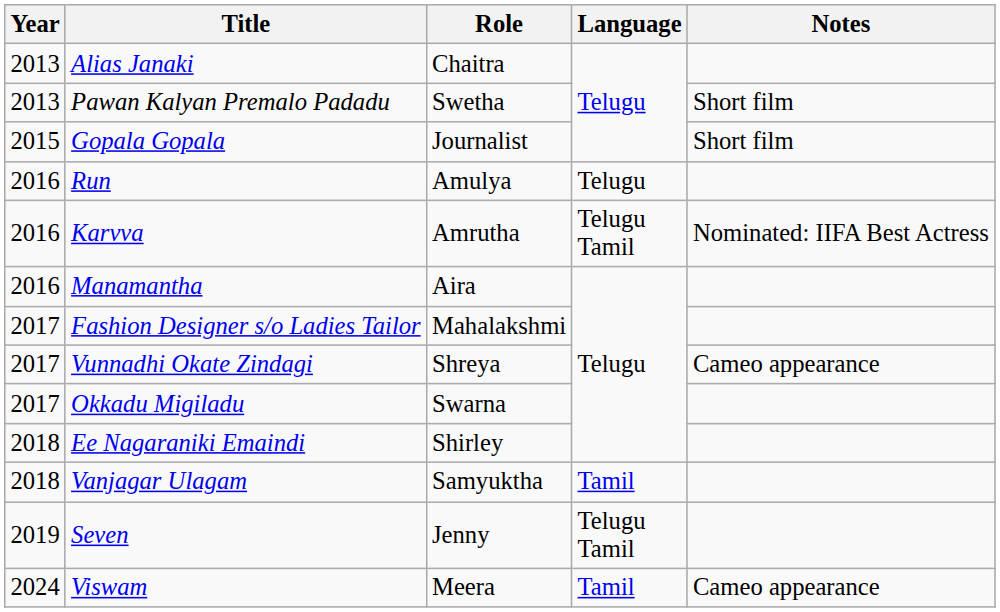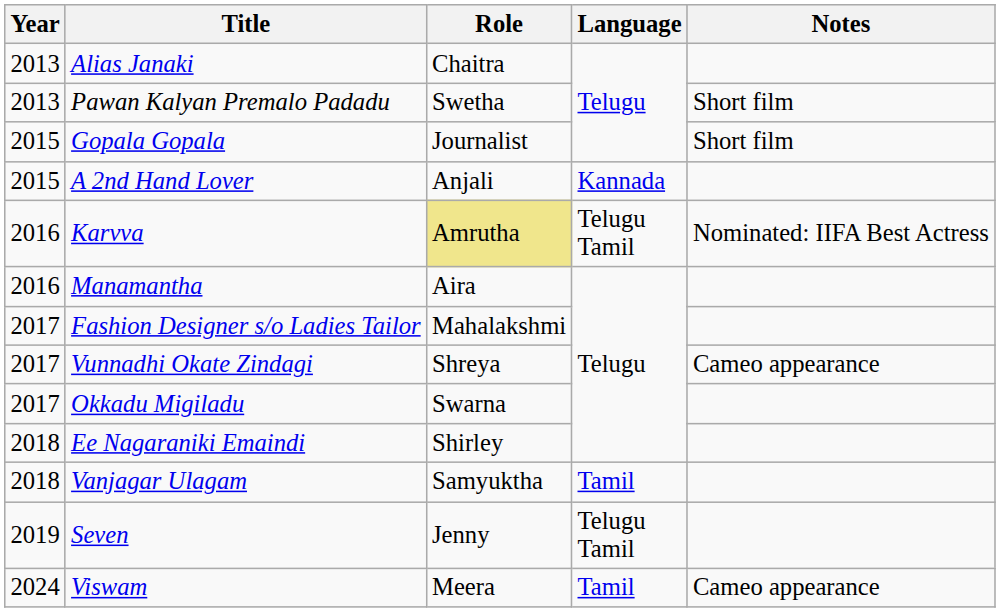+ row: 2015 | A 2nd Hand Lover | Anjali | Kannada
- row: 2016 | Run | Amulya | Telugu
Karvva | Role: no background -> khaki background
